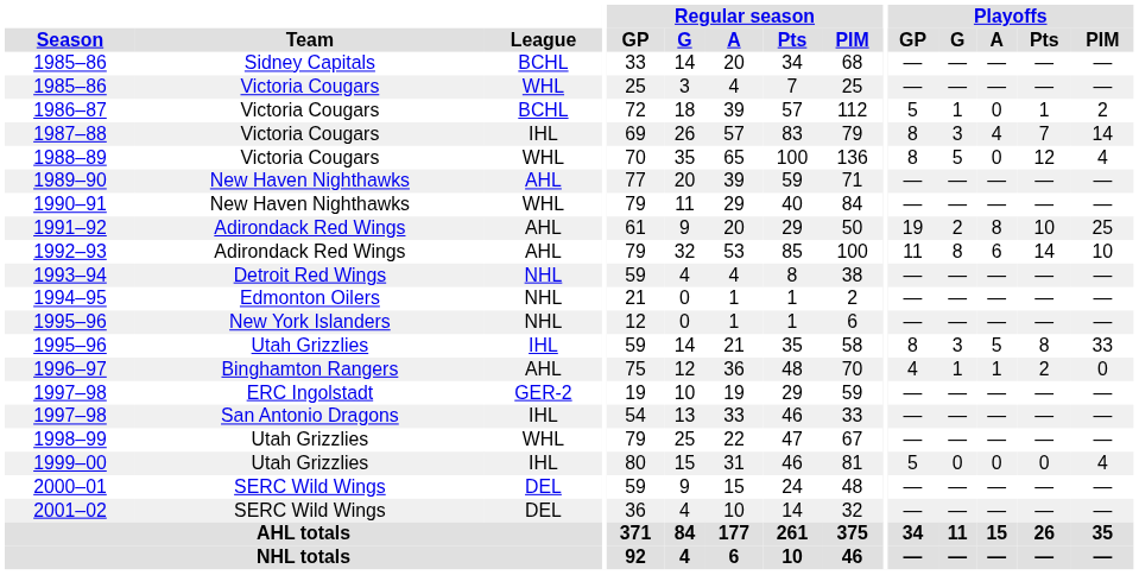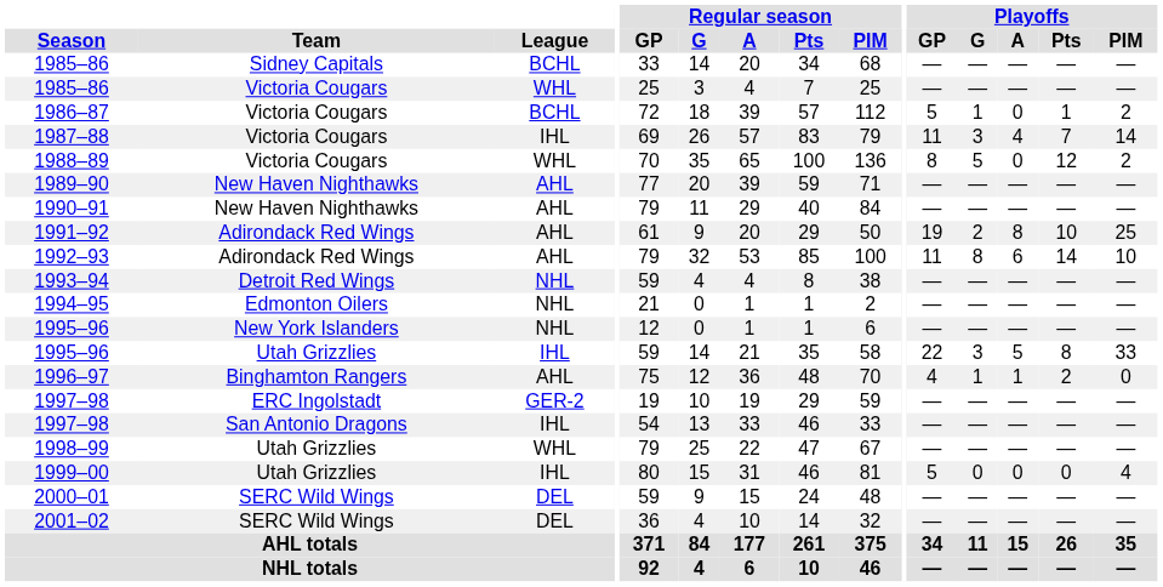1987–88 | Playoffs / GP: 8 -> 11
1988–89 | Playoffs / PIM: 4 -> 2
1990–91 | League: WHL -> AHL
1995–96 / Utah Grizzlies | Playoffs / GP: 8 -> 22
